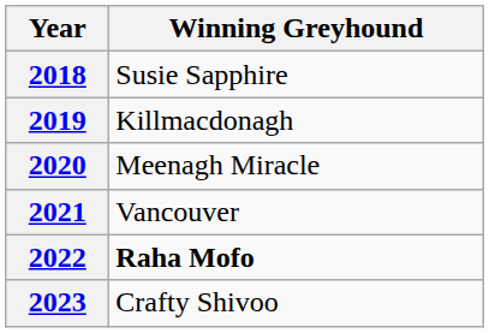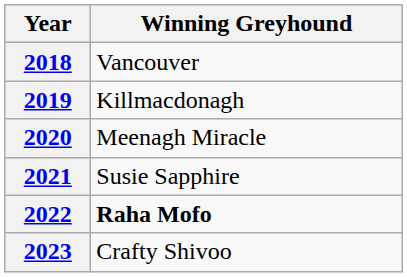2018 | Winning Greyhound: Susie Sapphire -> Vancouver
2021 | Winning Greyhound: Vancouver -> Susie Sapphire
